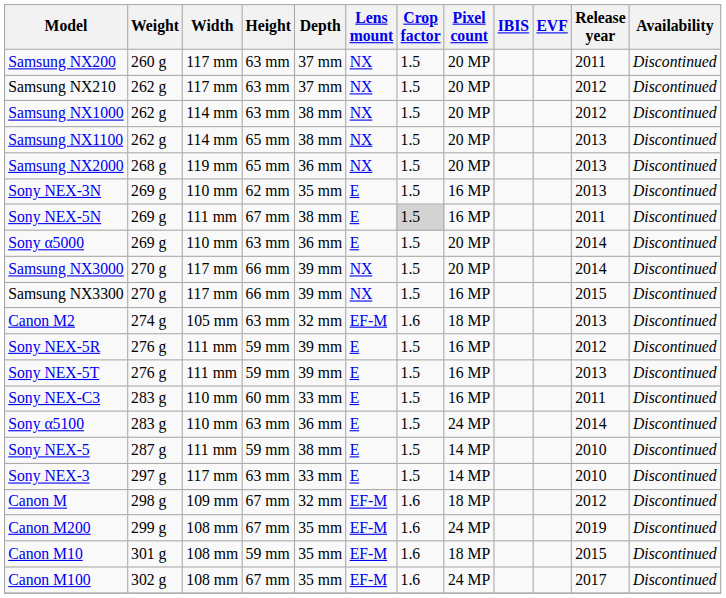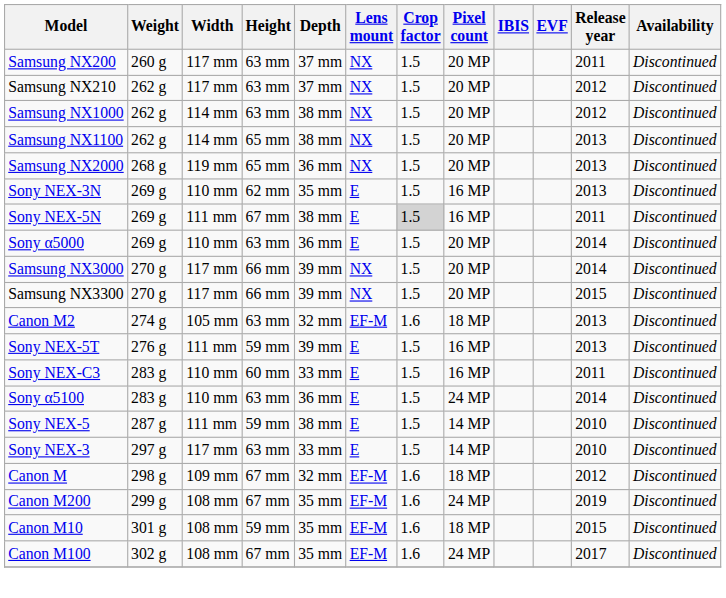Samsung NX3300 | Pixel count: 16 MP -> 20 MP
- row: Sony NEX-5R | 276 g | 111 mm | 59 mm | 39 mm | E | 1.5 | 16 MP | 2012 | Discontinued
